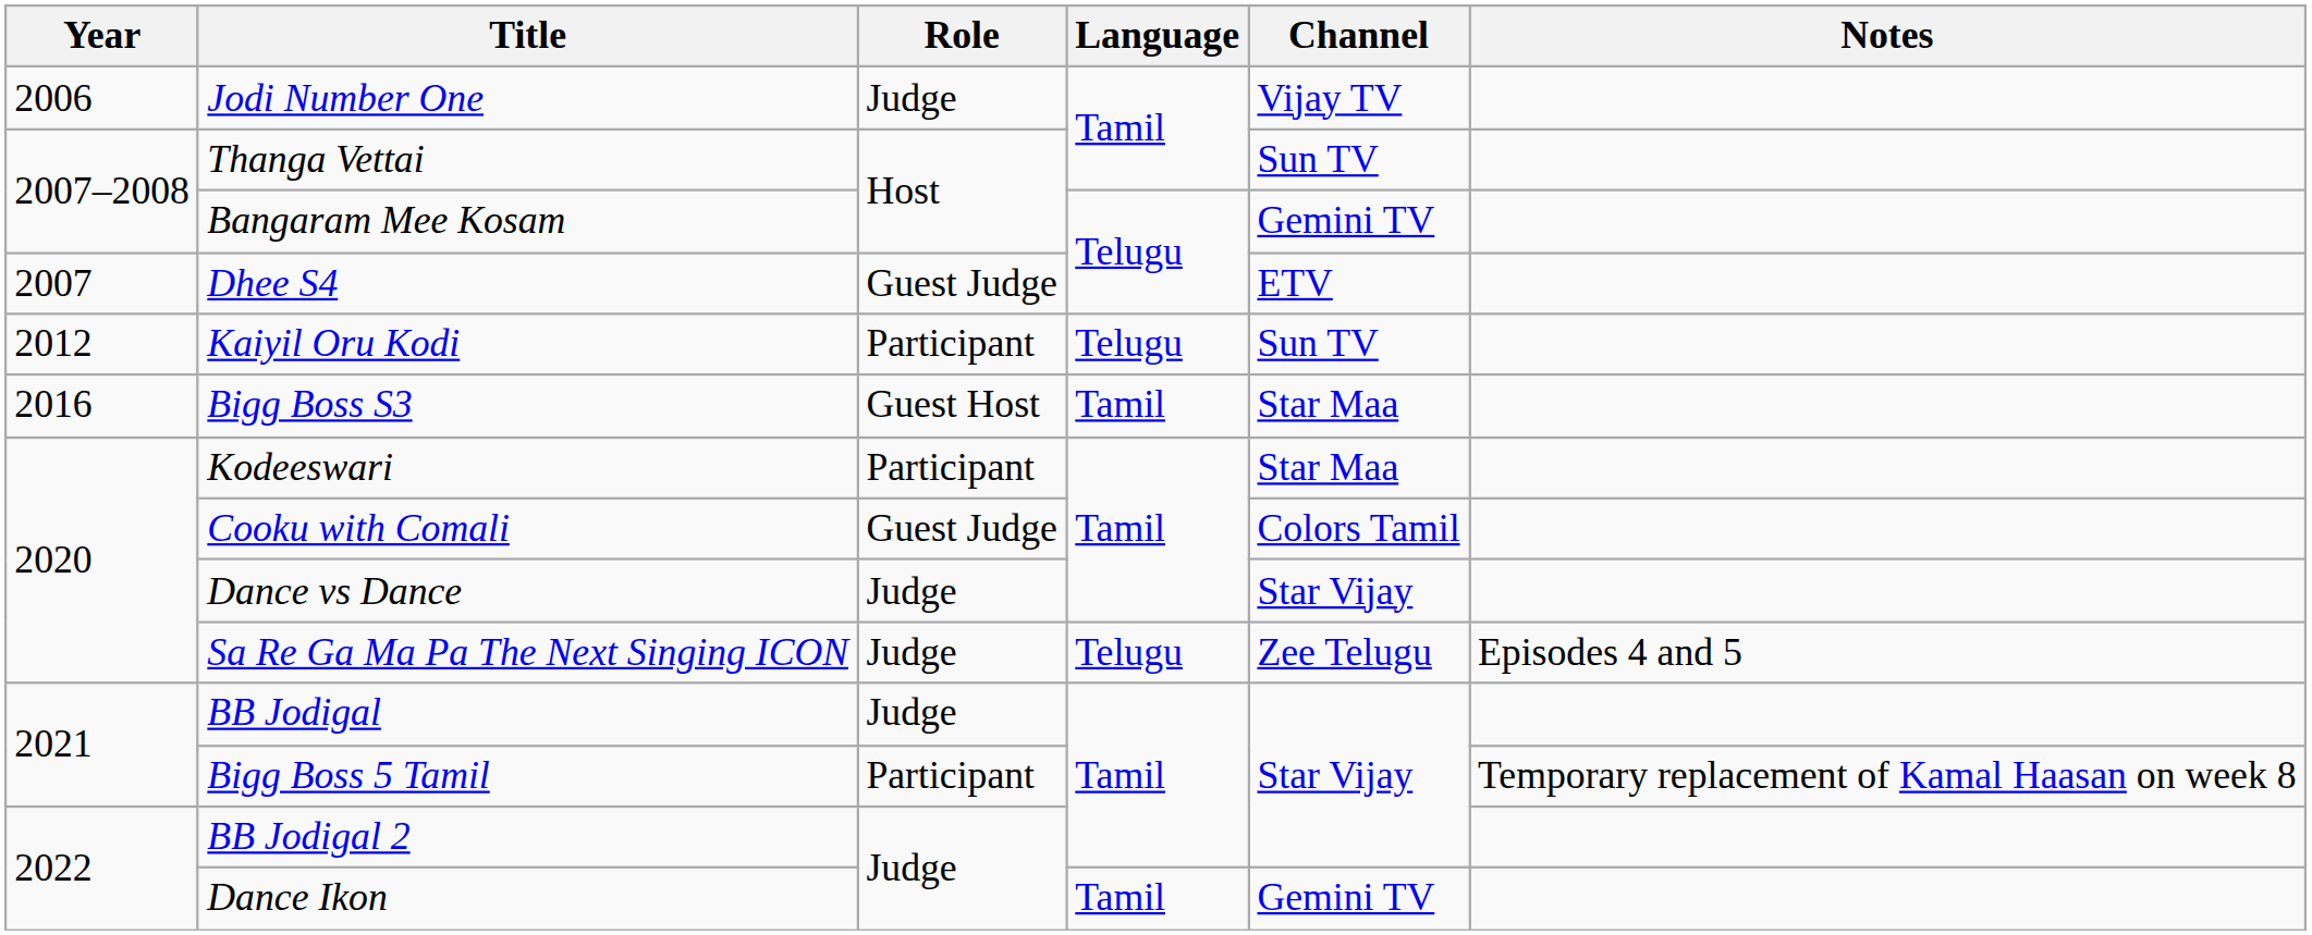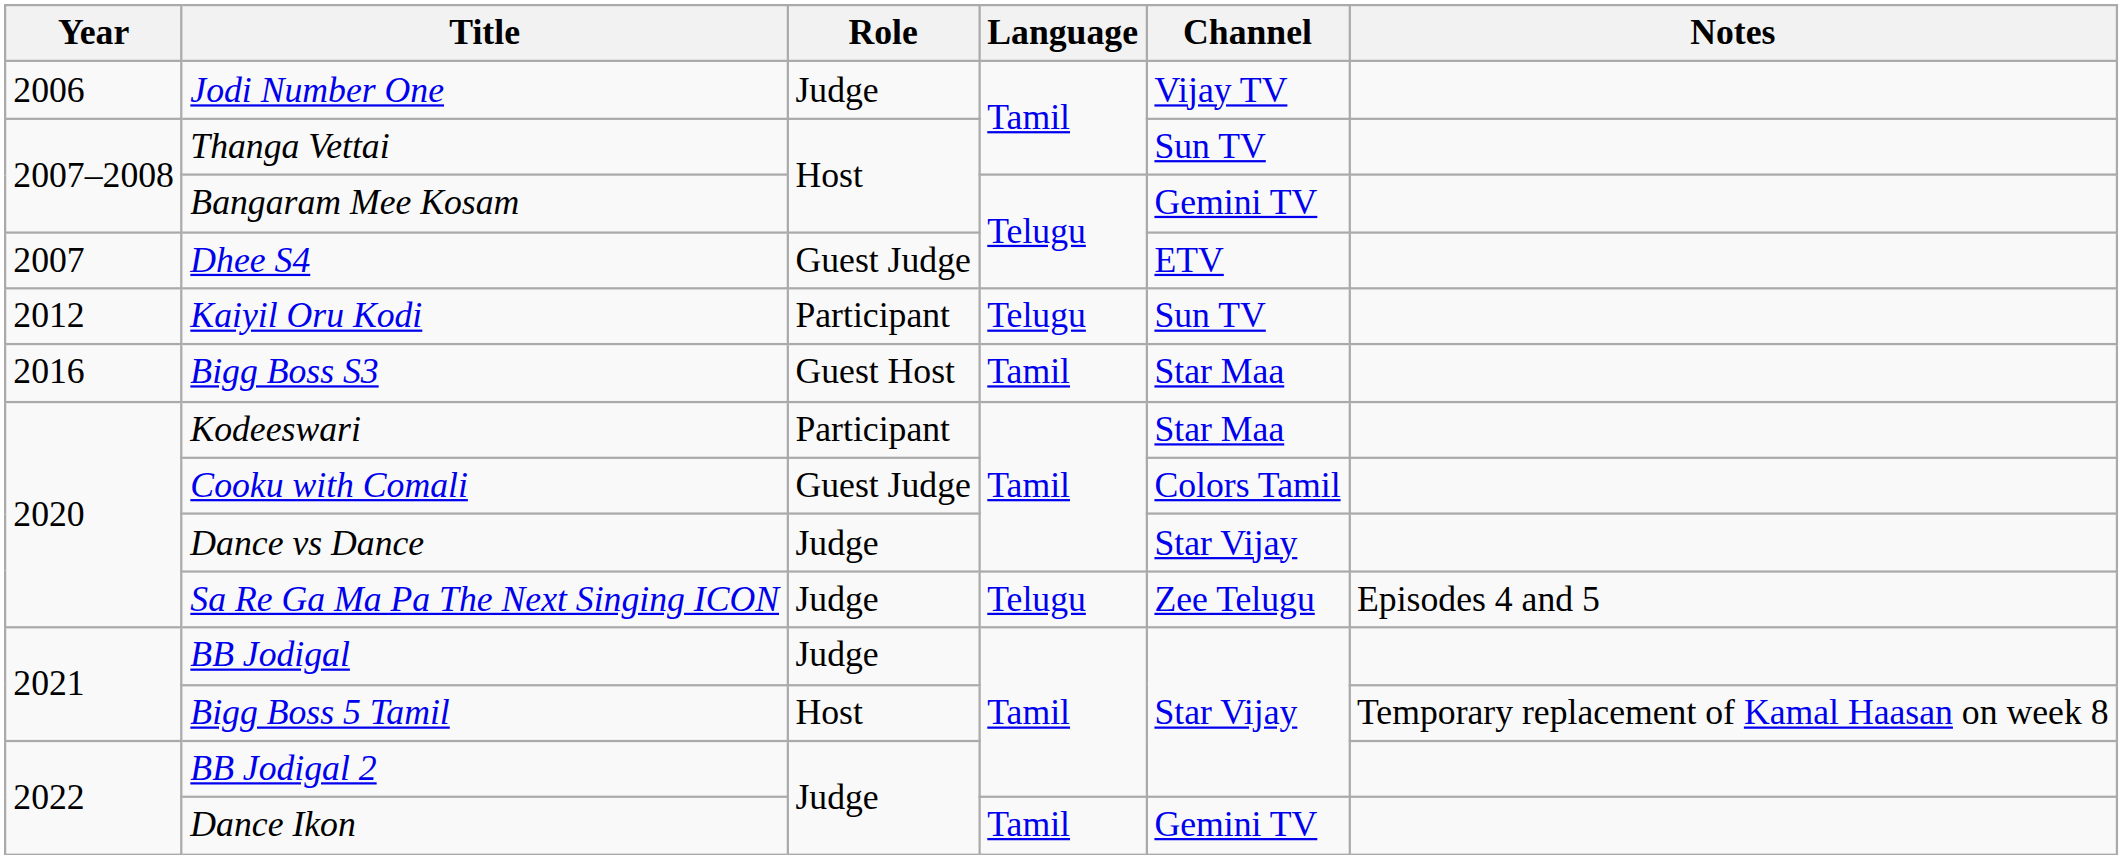Bigg Boss 5 Tamil | Role: Participant -> Host
